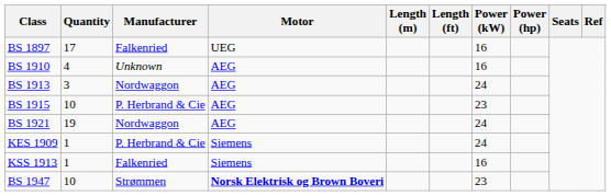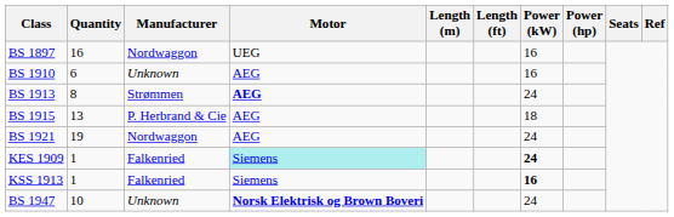BS 1897 | Quantity: 17 -> 16
BS 1897 | Manufacturer: Falkenried -> Nordwaggon
BS 1910 | Quantity: 4 -> 6
BS 1913 | Quantity: 3 -> 8
BS 1913 | Manufacturer: Nordwaggon -> Strømmen
BS 1913 | Motor: normal -> bold
BS 1915 | Quantity: 10 -> 13
BS 1915 | Power (kW): 23 -> 18
KES 1909 | Manufacturer: P. Herbrand & Cie -> Falkenried
KES 1909 | Motor: no background -> paleturquoise background
KES 1909 | Power (kW): normal -> bold
KSS 1913 | Power (kW): normal -> bold
BS 1947 | Manufacturer: Strømmen -> Unknown
BS 1947 | Power (kW): 23 -> 24
